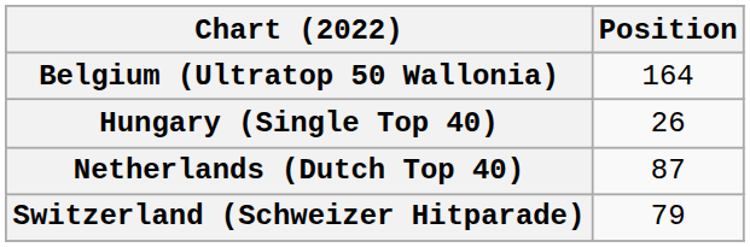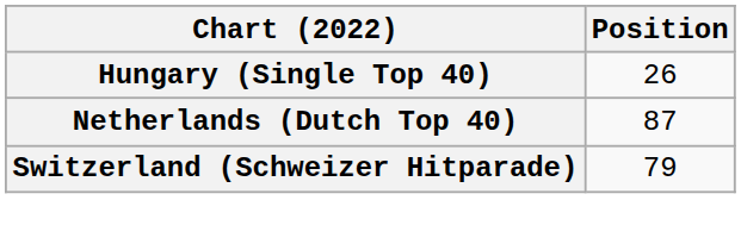- row: Belgium (Ultratop 50 Wallonia) | 164
